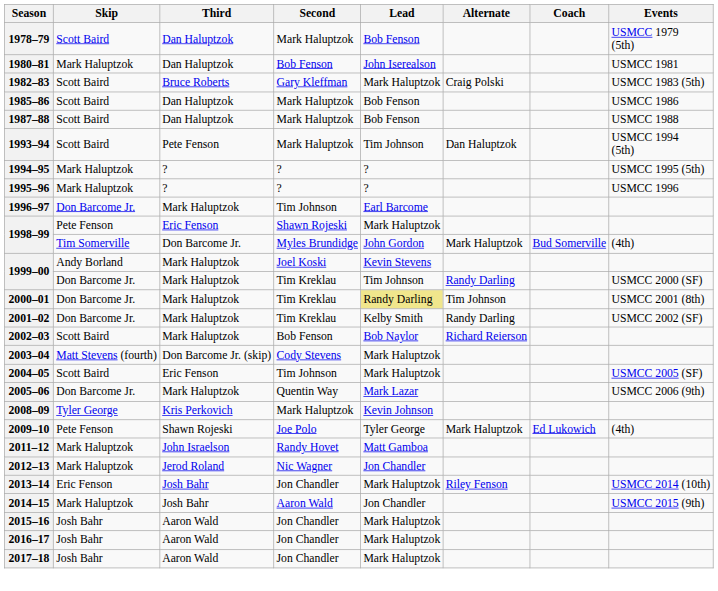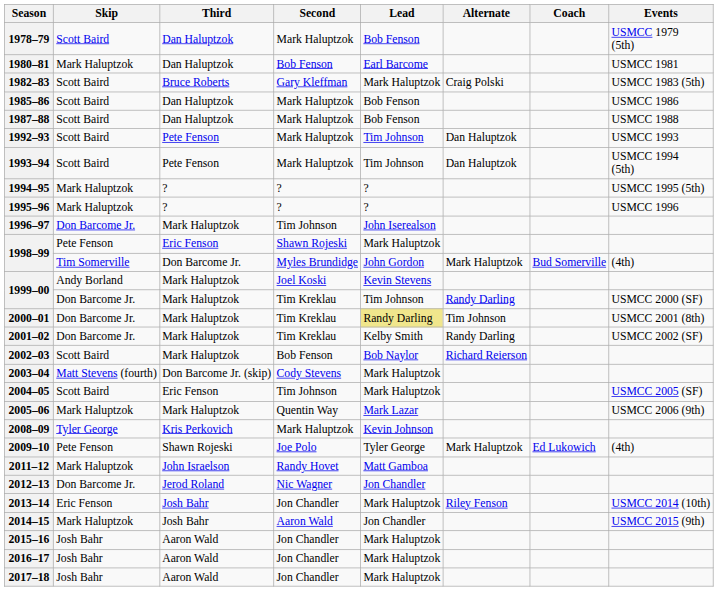1980–81 | Lead: John Iserealson -> Earl Barcome
+ row: 1992–93 | Scott Baird | Pete Fenson | Mark Haluptzok | Tim Johnson | Dan Haluptzok | USMCC 1993
1996–97 | Lead: Earl Barcome -> John Iserealson
2005–06 | Skip: Don Barcome Jr. -> Mark Haluptzok
2012–13 | Skip: Mark Haluptzok -> Don Barcome Jr.
